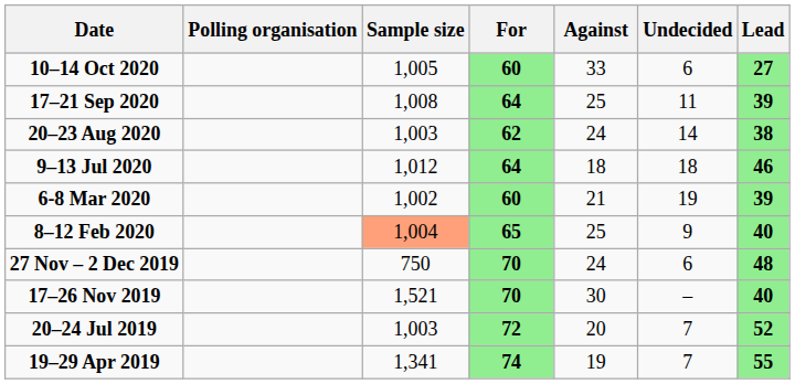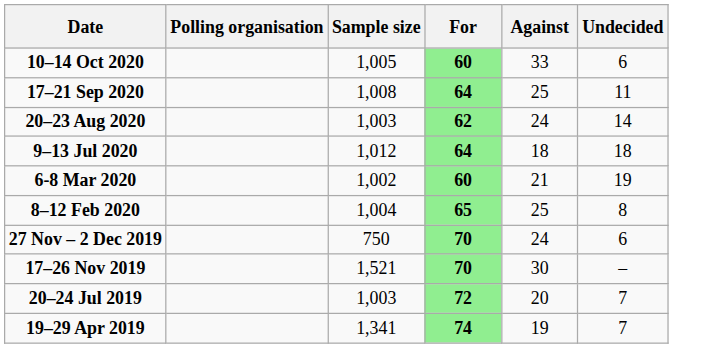- column: Lead | 27 | 39 | 38 | 46 | 39 | 40 | 48 | 40 | 52 | 55
8–12 Feb 2020 | Sample size: lightsalmon background -> no background
8–12 Feb 2020 | Undecided: 9 -> 8
